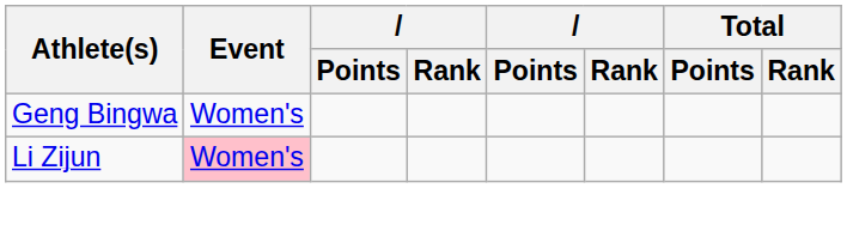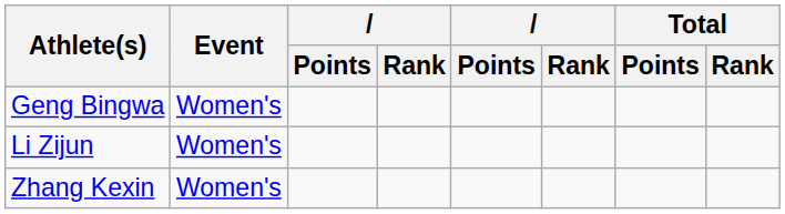Li Zijun | Event: pink background -> no background
+ row: Zhang Kexin | Women's
